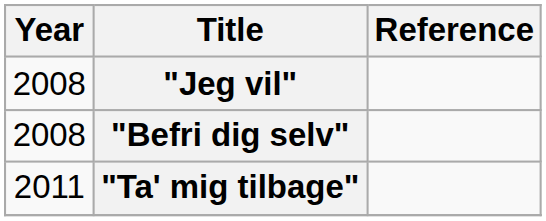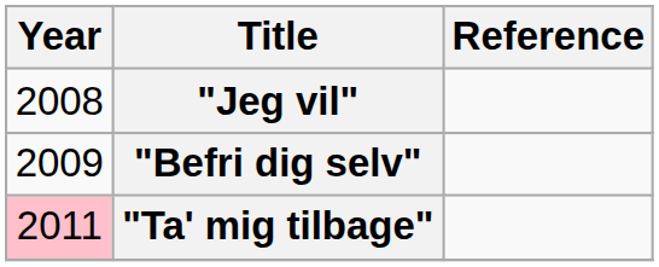"Befri dig selv" | Year: 2008 -> 2009
"Ta' mig tilbage" | Year: no background -> pink background
